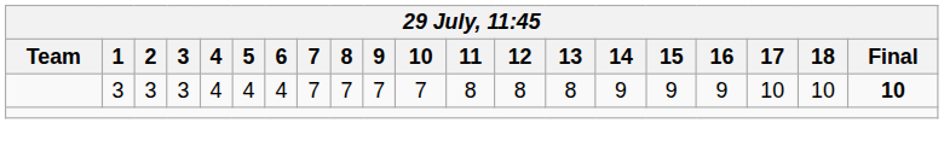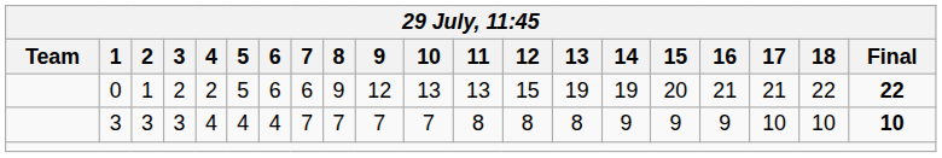+ row: 0 | 1 | 2 | 2 | 5 | 6 | 6 | 9 | 12 | 13 | 13 | 15 | 19 | 19 | 20 | 21 | 21 | 22 | 22
